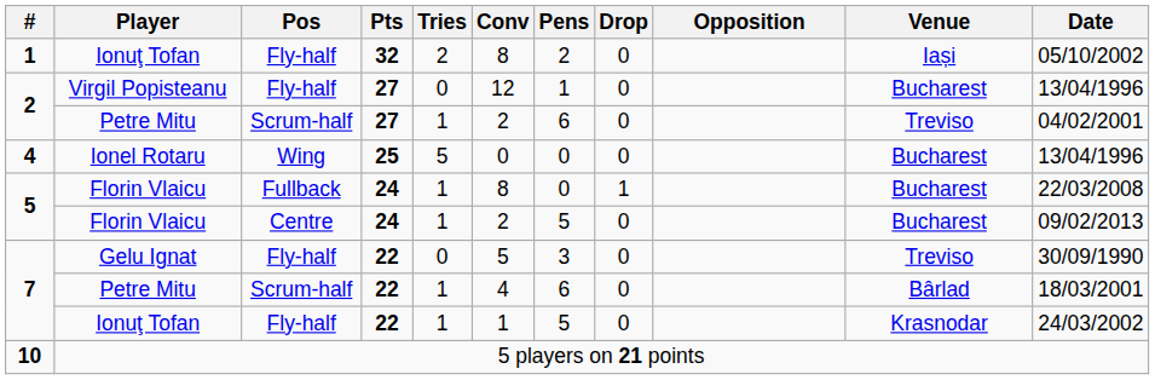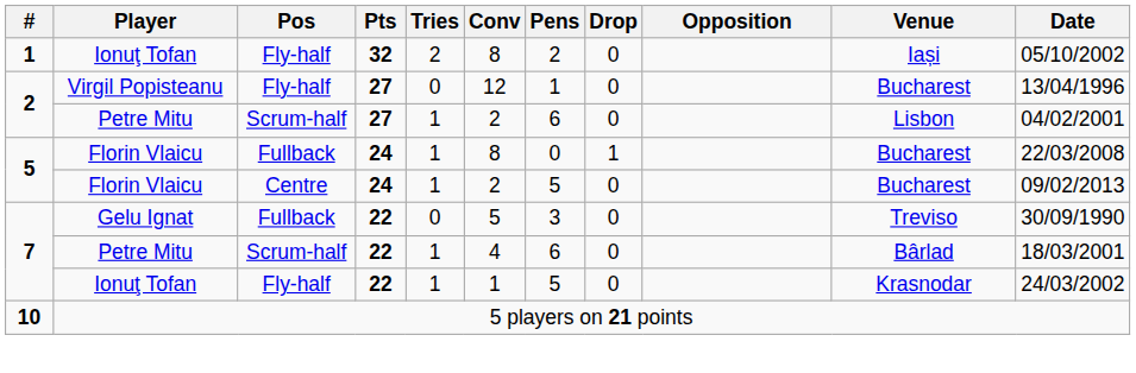2 / Petre Mitu | Venue: Treviso -> Lisbon
- row: 4 | Ionel Rotaru | Wing | 25 | 5 | 0 | 0 | 0 | Bucharest | 13/04/1996
Gelu Ignat | Pos: Fly-half -> Fullback
